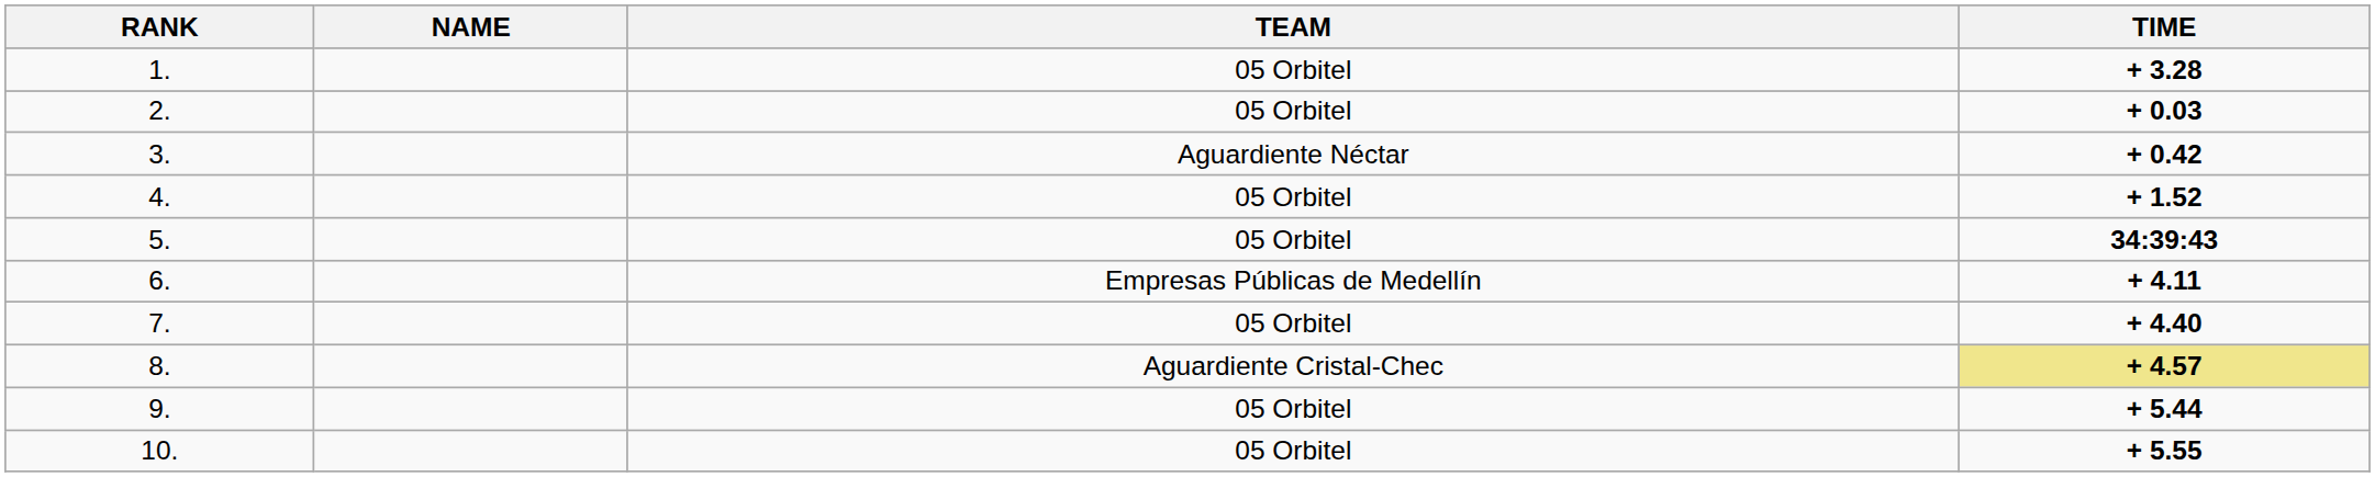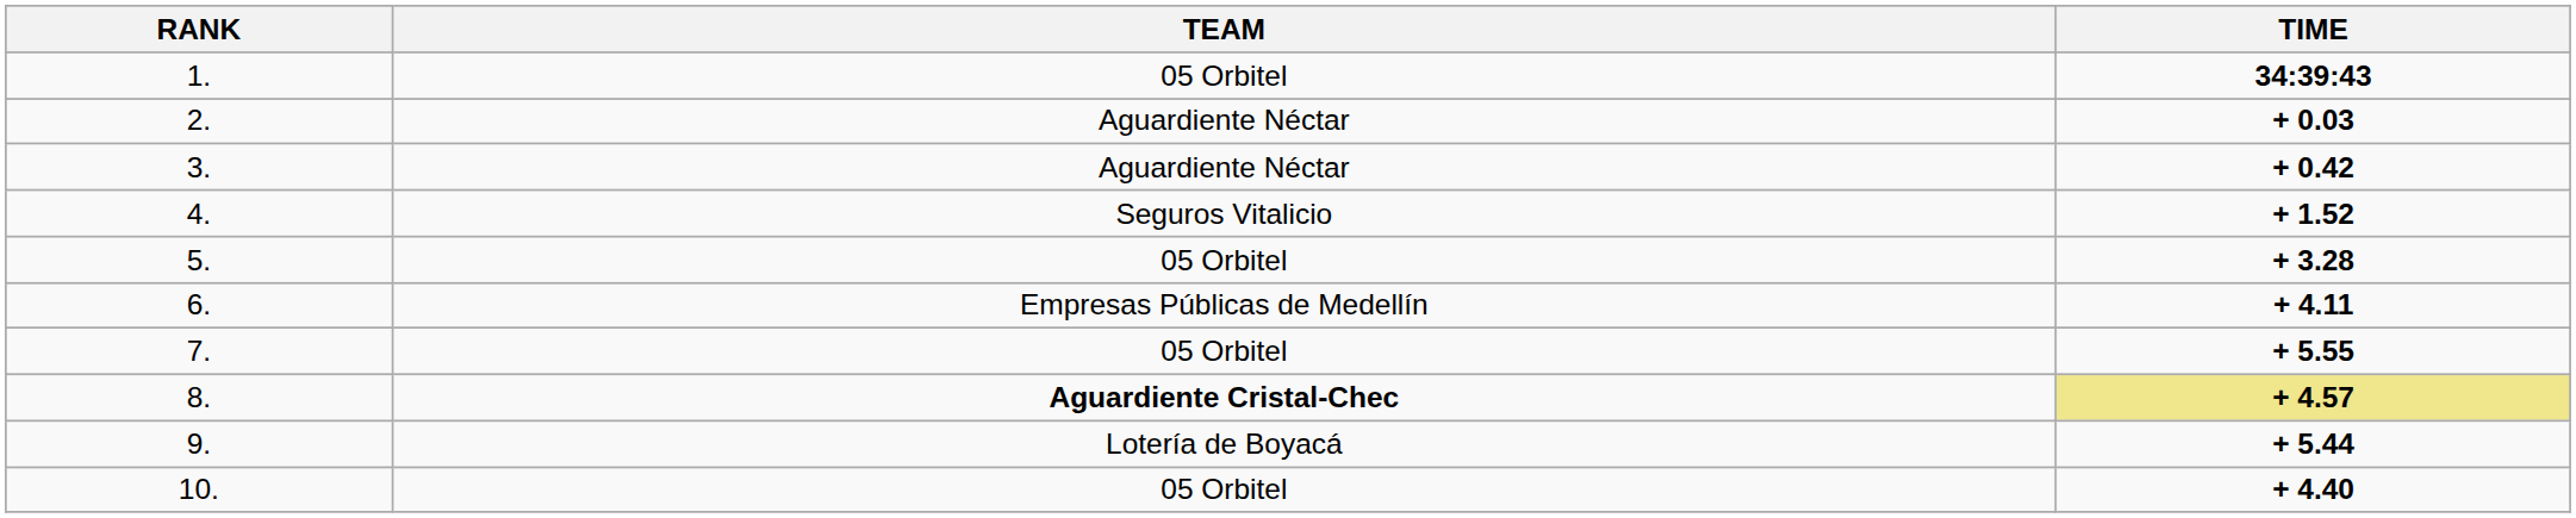- column: NAME
1. | TIME: + 3.28 -> 34:39:43
2. | TEAM: 05 Orbitel -> Aguardiente Néctar
4. | TEAM: 05 Orbitel -> Seguros Vitalicio
5. | TIME: 34:39:43 -> + 3.28
7. | TIME: + 4.40 -> + 5.55
8. | TEAM: normal -> bold
9. | TEAM: 05 Orbitel -> Lotería de Boyacá
10. | TIME: + 5.55 -> + 4.40
